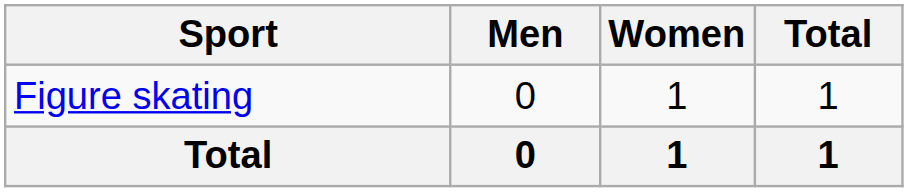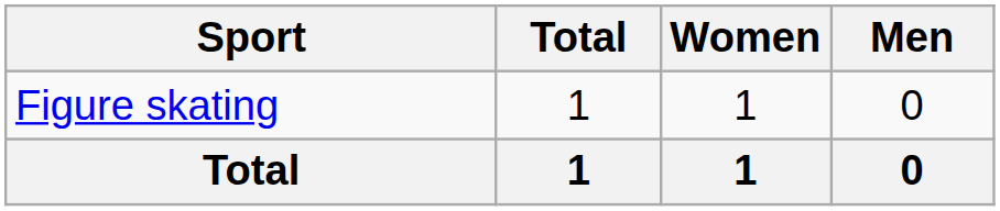columns swapped: Men <-> Total
